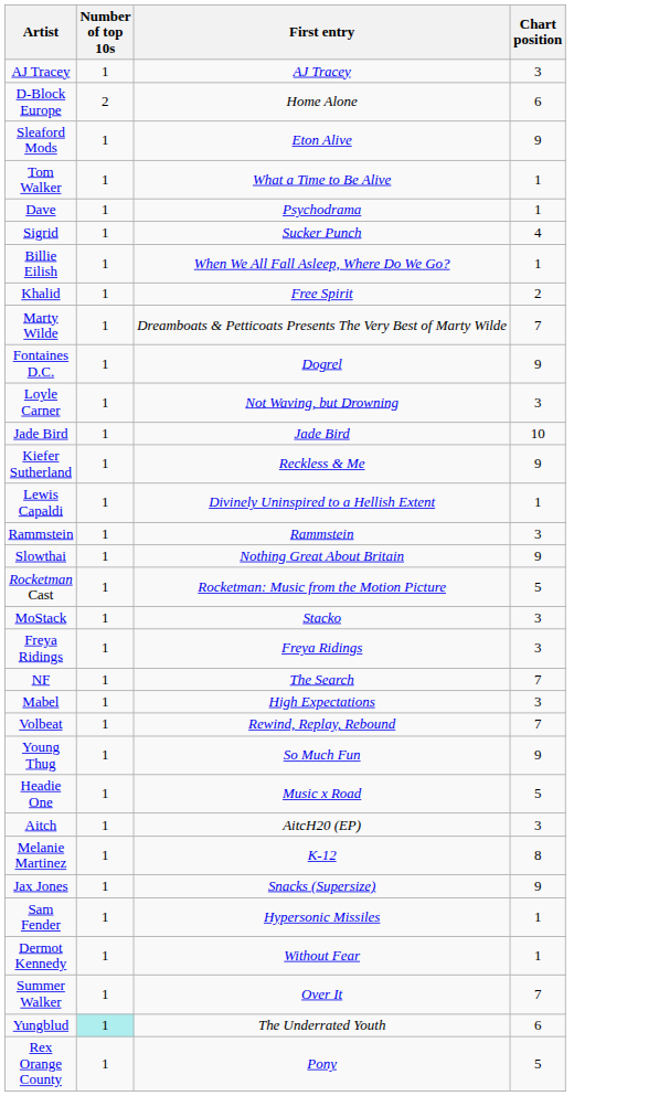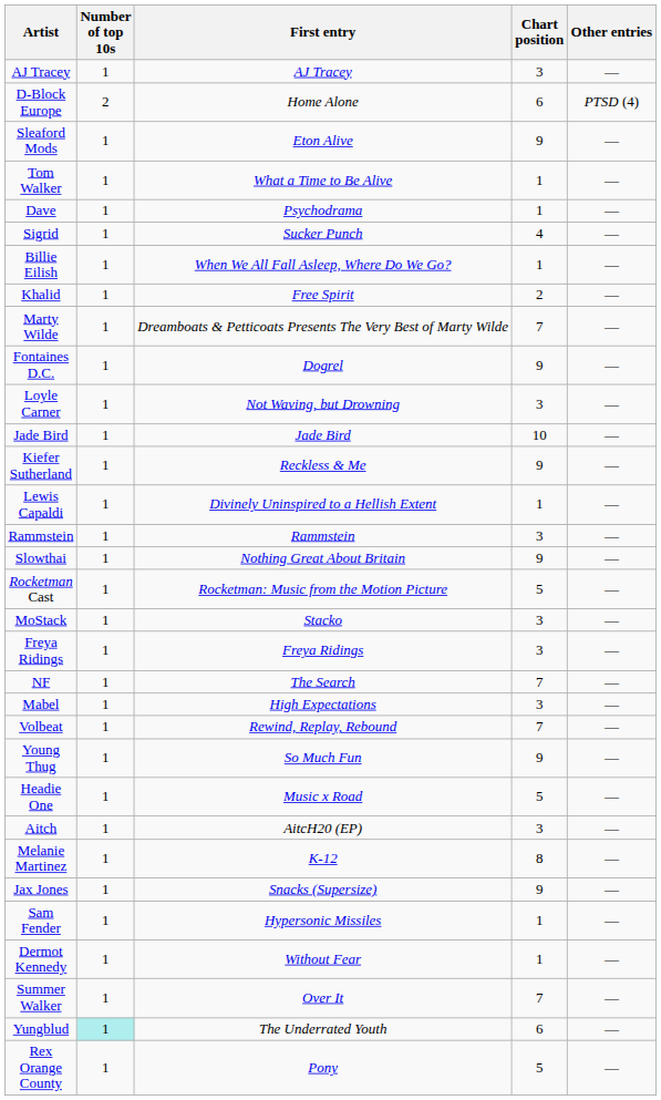+ column: Other entries | — | PTSD (4) | — | — | — | — | — | — | — | — | — | — | — | — | — | — | — | — | — | — | — | — | — | — | — | — | — | — | — | — | — | —
